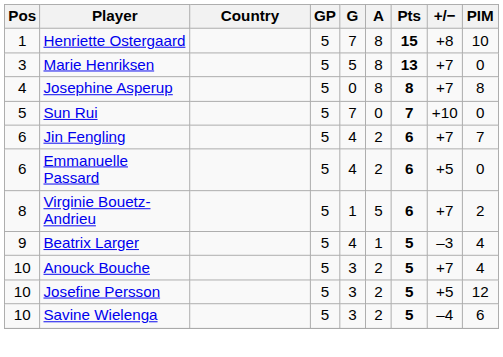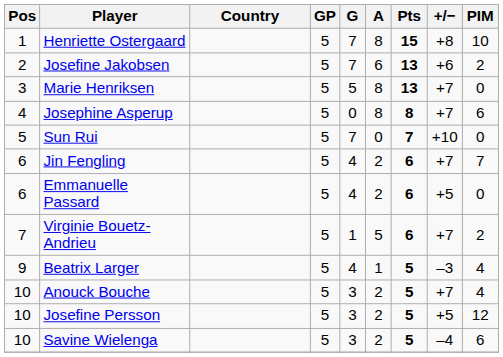+ row: 2 | Josefine Jakobsen | 5 | 7 | 6 | 13 | +6 | 2
Josephine Asperup | PIM: 8 -> 6
Virginie Bouetz-Andrieu | Pos: 8 -> 7
